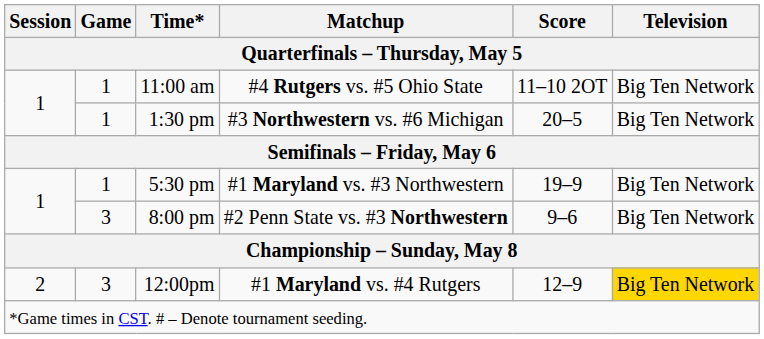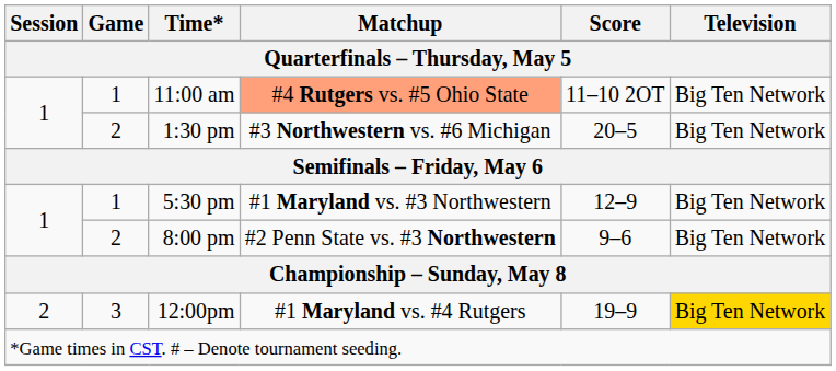11:00 am | Matchup: no background -> lightsalmon background
1:30 pm | Game: 1 -> 2
5:30 pm | Score: 19–9 -> 12–9
8:00 pm | Game: 3 -> 2
12:00pm | Score: 12–9 -> 19–9
